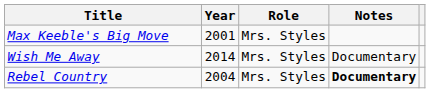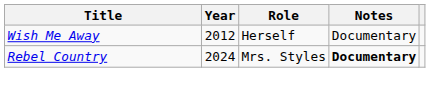- row: Max Keeble's Big Move | 2001 | Mrs. Styles
Wish Me Away | Year: 2014 -> 2012
Wish Me Away | Role: Mrs. Styles -> Herself
Rebel Country | Year: 2004 -> 2024
